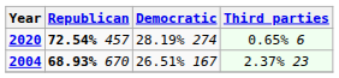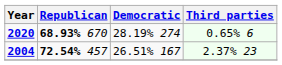2020 | Republican: 72.54% 457 -> 68.93% 670
2004 | Republican: 68.93% 670 -> 72.54% 457
